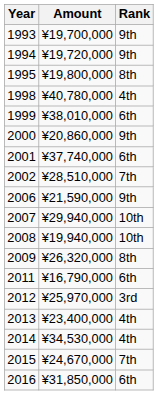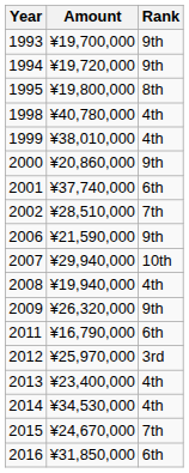1999 | Rank: 6th -> 4th
2008 | Rank: 10th -> 4th
2009 | Rank: 8th -> 9th
